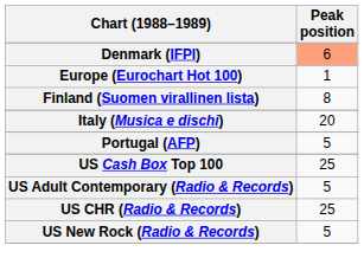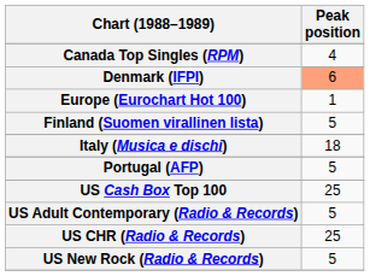+ row: Canada Top Singles (RPM) | 4
Finland (Suomen virallinen lista) | Peak position: 8 -> 5
Italy (Musica e dischi) | Peak position: 20 -> 18
